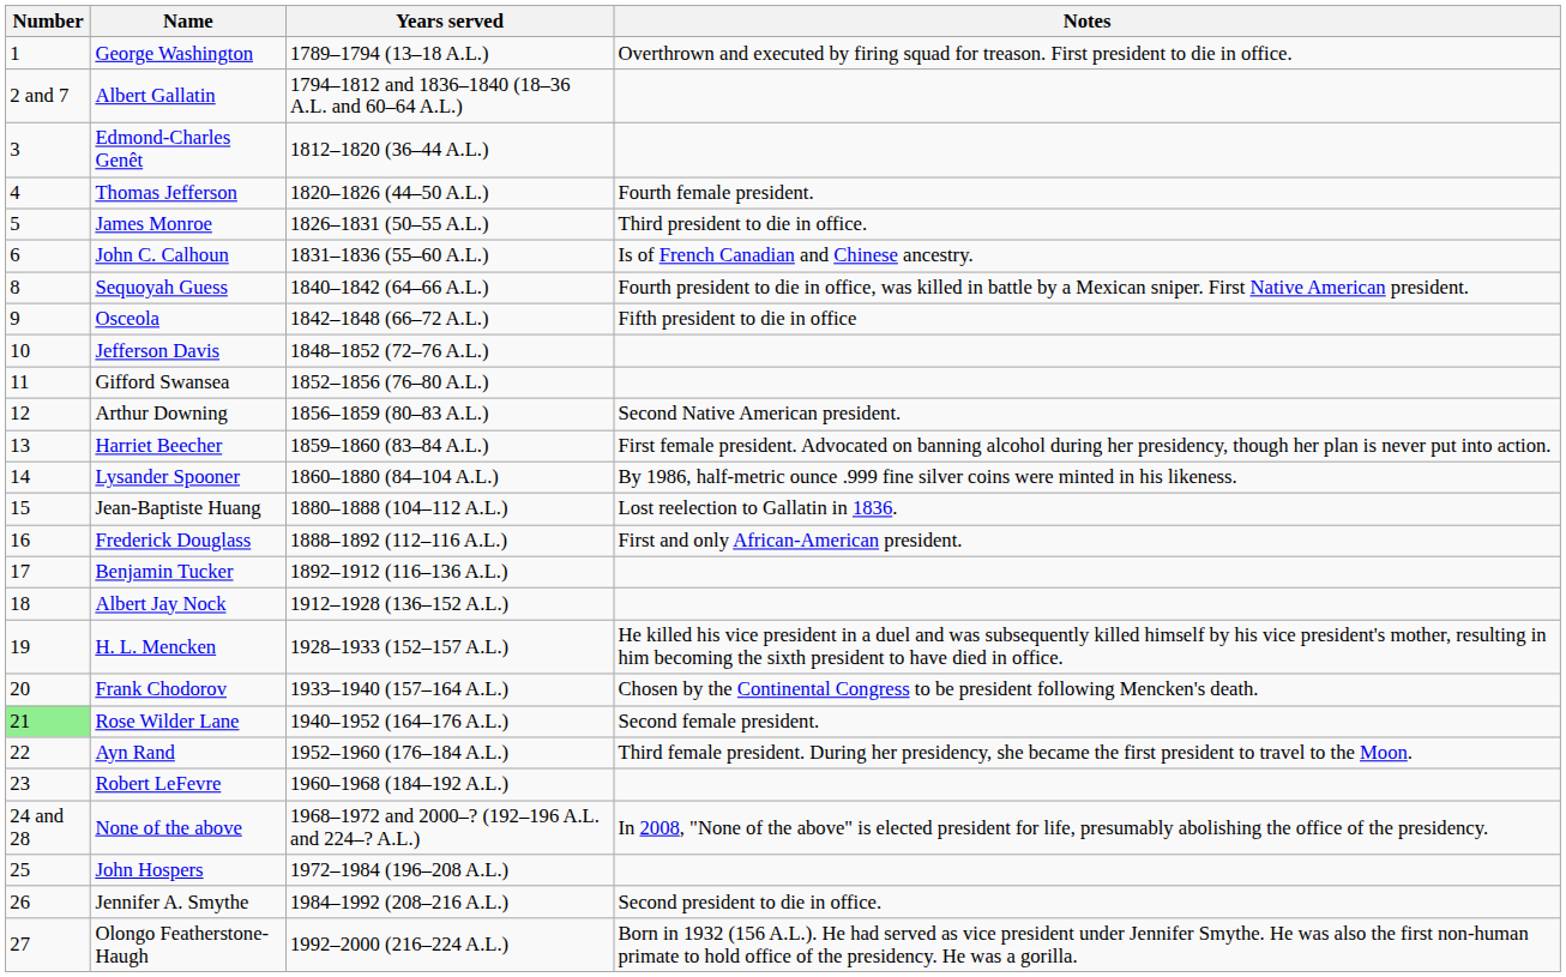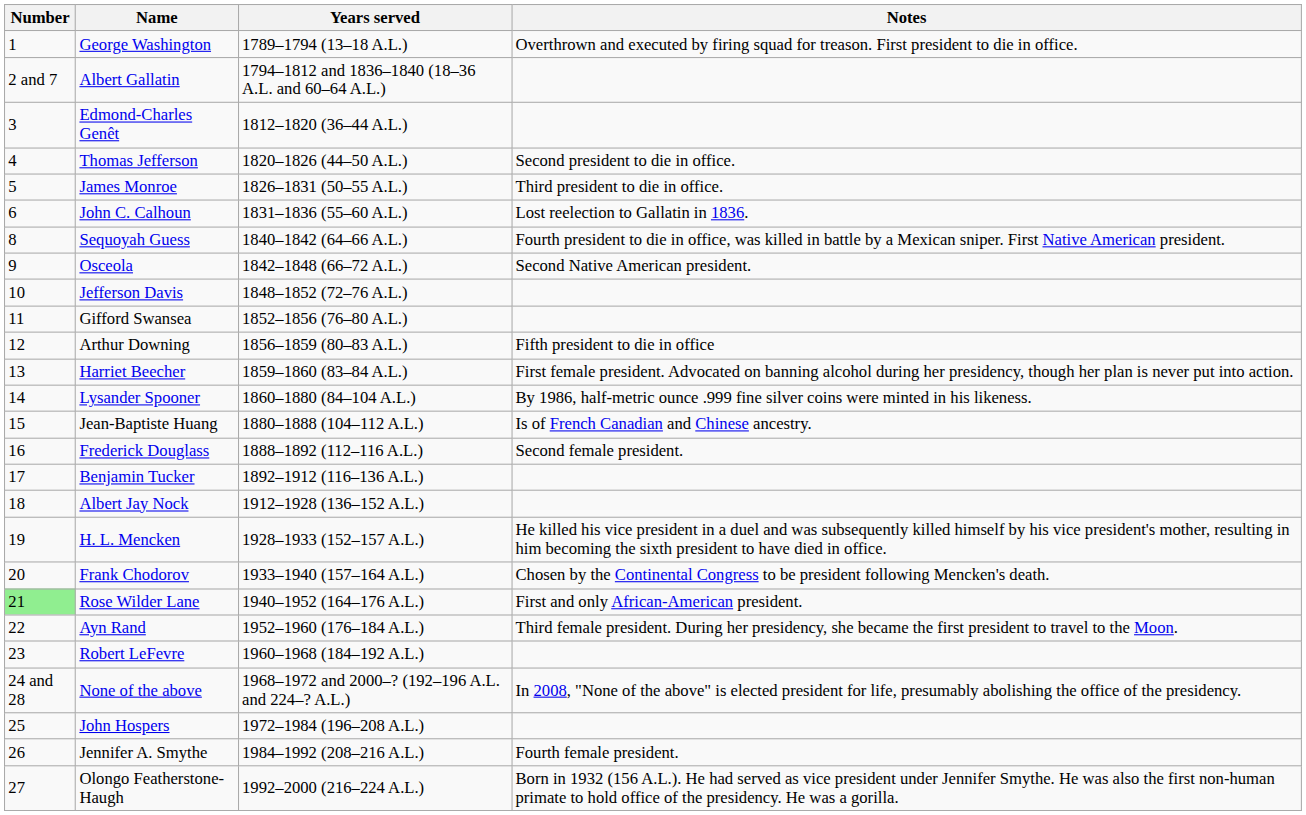Thomas Jefferson | Notes: Fourth female president. -> Second president to die in office.
John C. Calhoun | Notes: Is of French Canadian and Chinese ancestry. -> Lost reelection to Gallatin in 1836.
Osceola | Notes: Fifth president to die in office -> Second Native American president.
Arthur Downing | Notes: Second Native American president. -> Fifth president to die in office
Jean-Baptiste Huang | Notes: Lost reelection to Gallatin in 1836. -> Is of French Canadian and Chinese ancestry.
Frederick Douglass | Notes: First and only African-American president. -> Second female president.
Rose Wilder Lane | Notes: Second female president. -> First and only African-American president.
Jennifer A. Smythe | Notes: Second president to die in office. -> Fourth female president.
